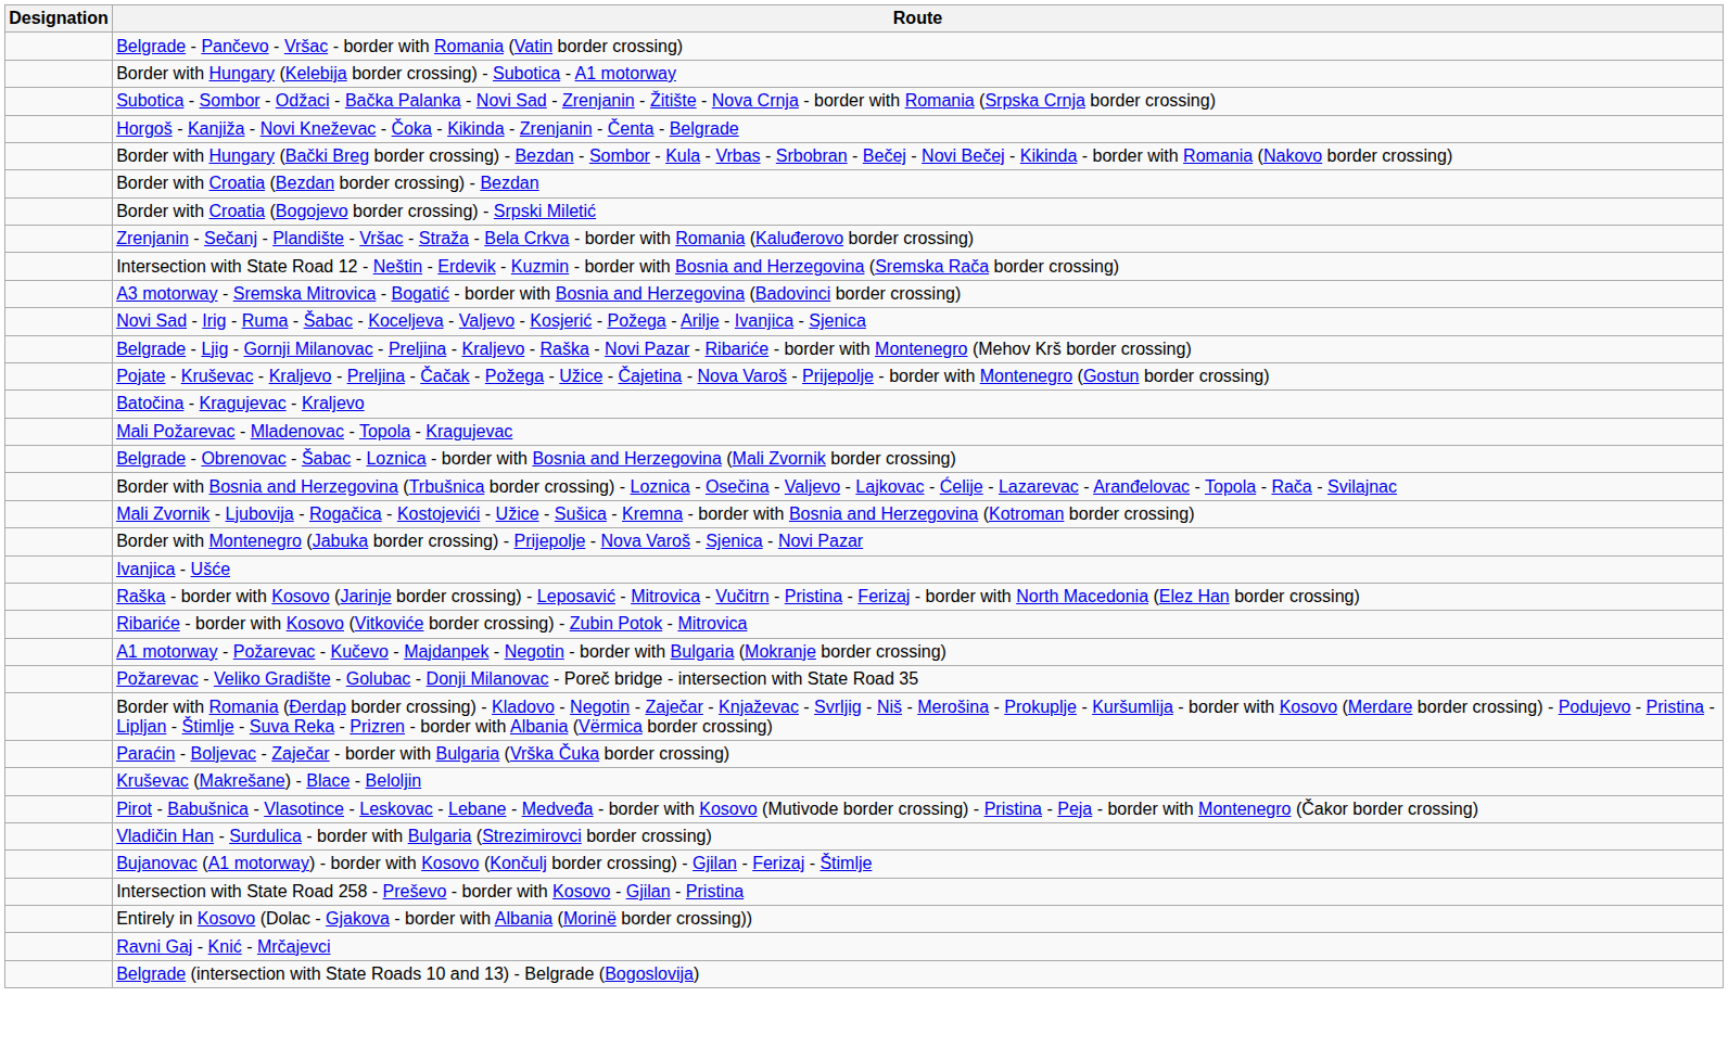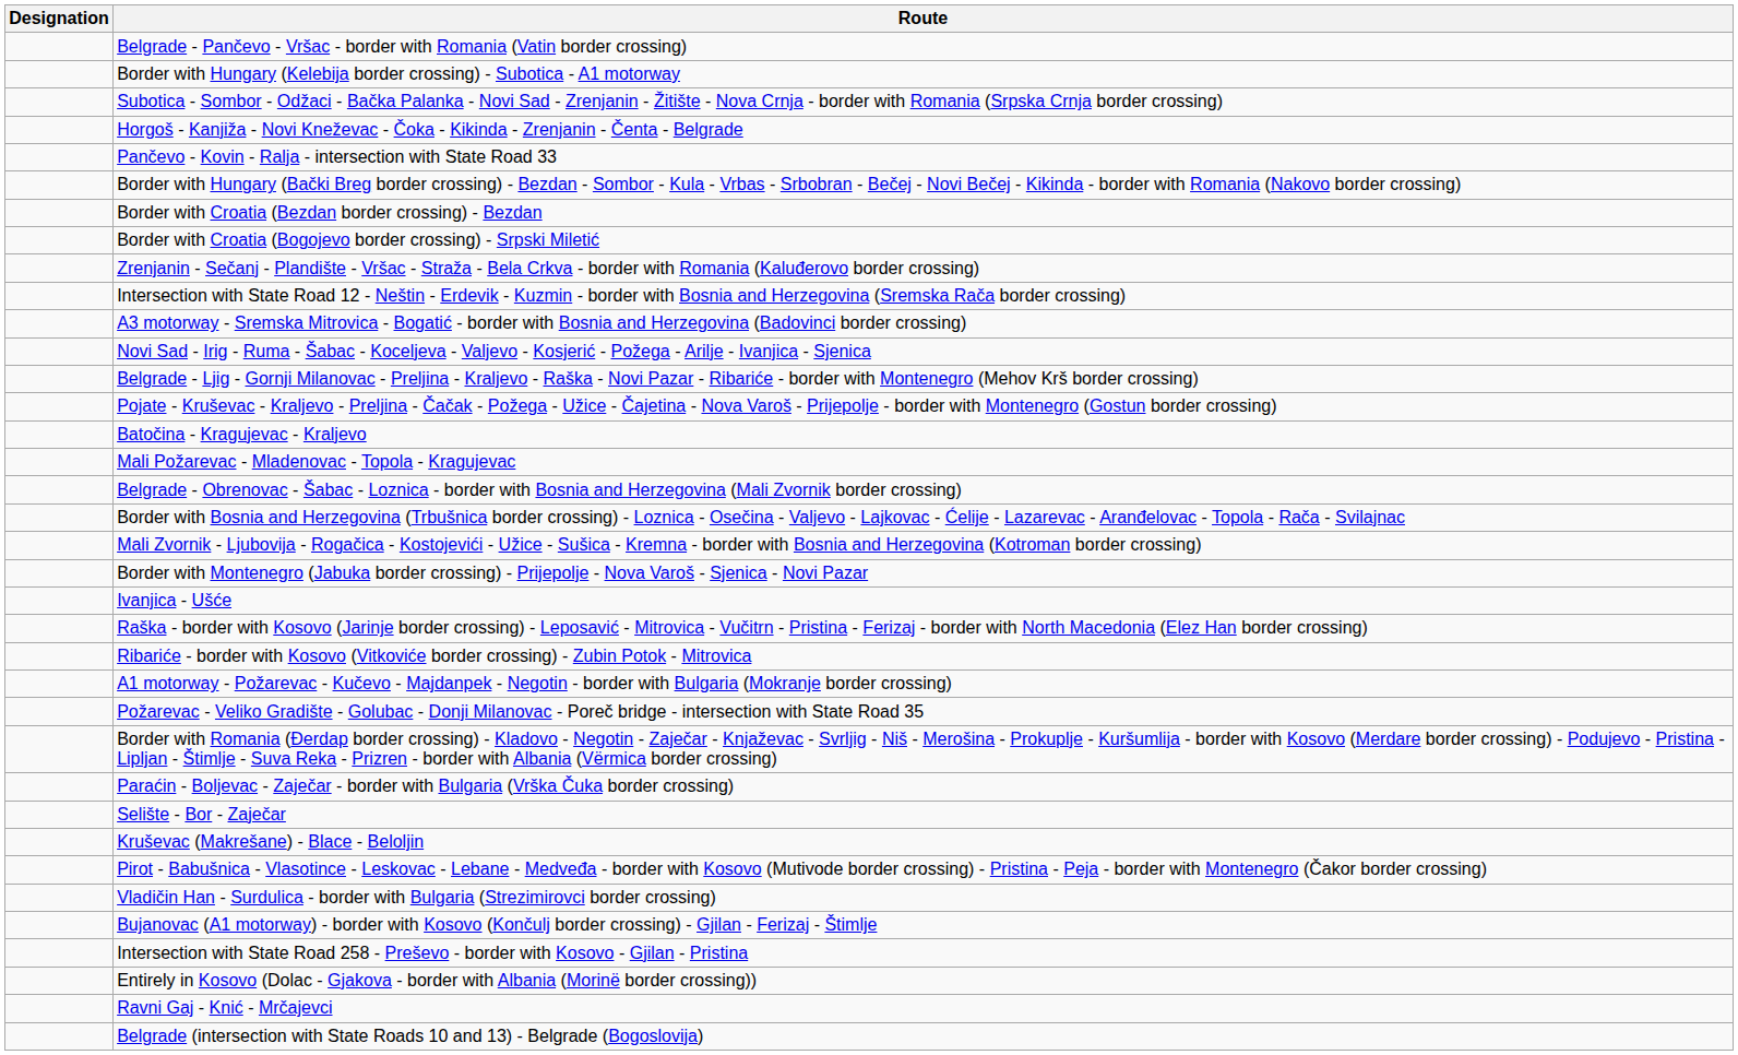+ row: Pančevo - Kovin - Ralja - intersection with State Road 33
+ row: Selište - Bor - Zaječar
